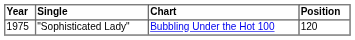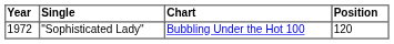"Sophisticated Lady" | Year: 1975 -> 1972
